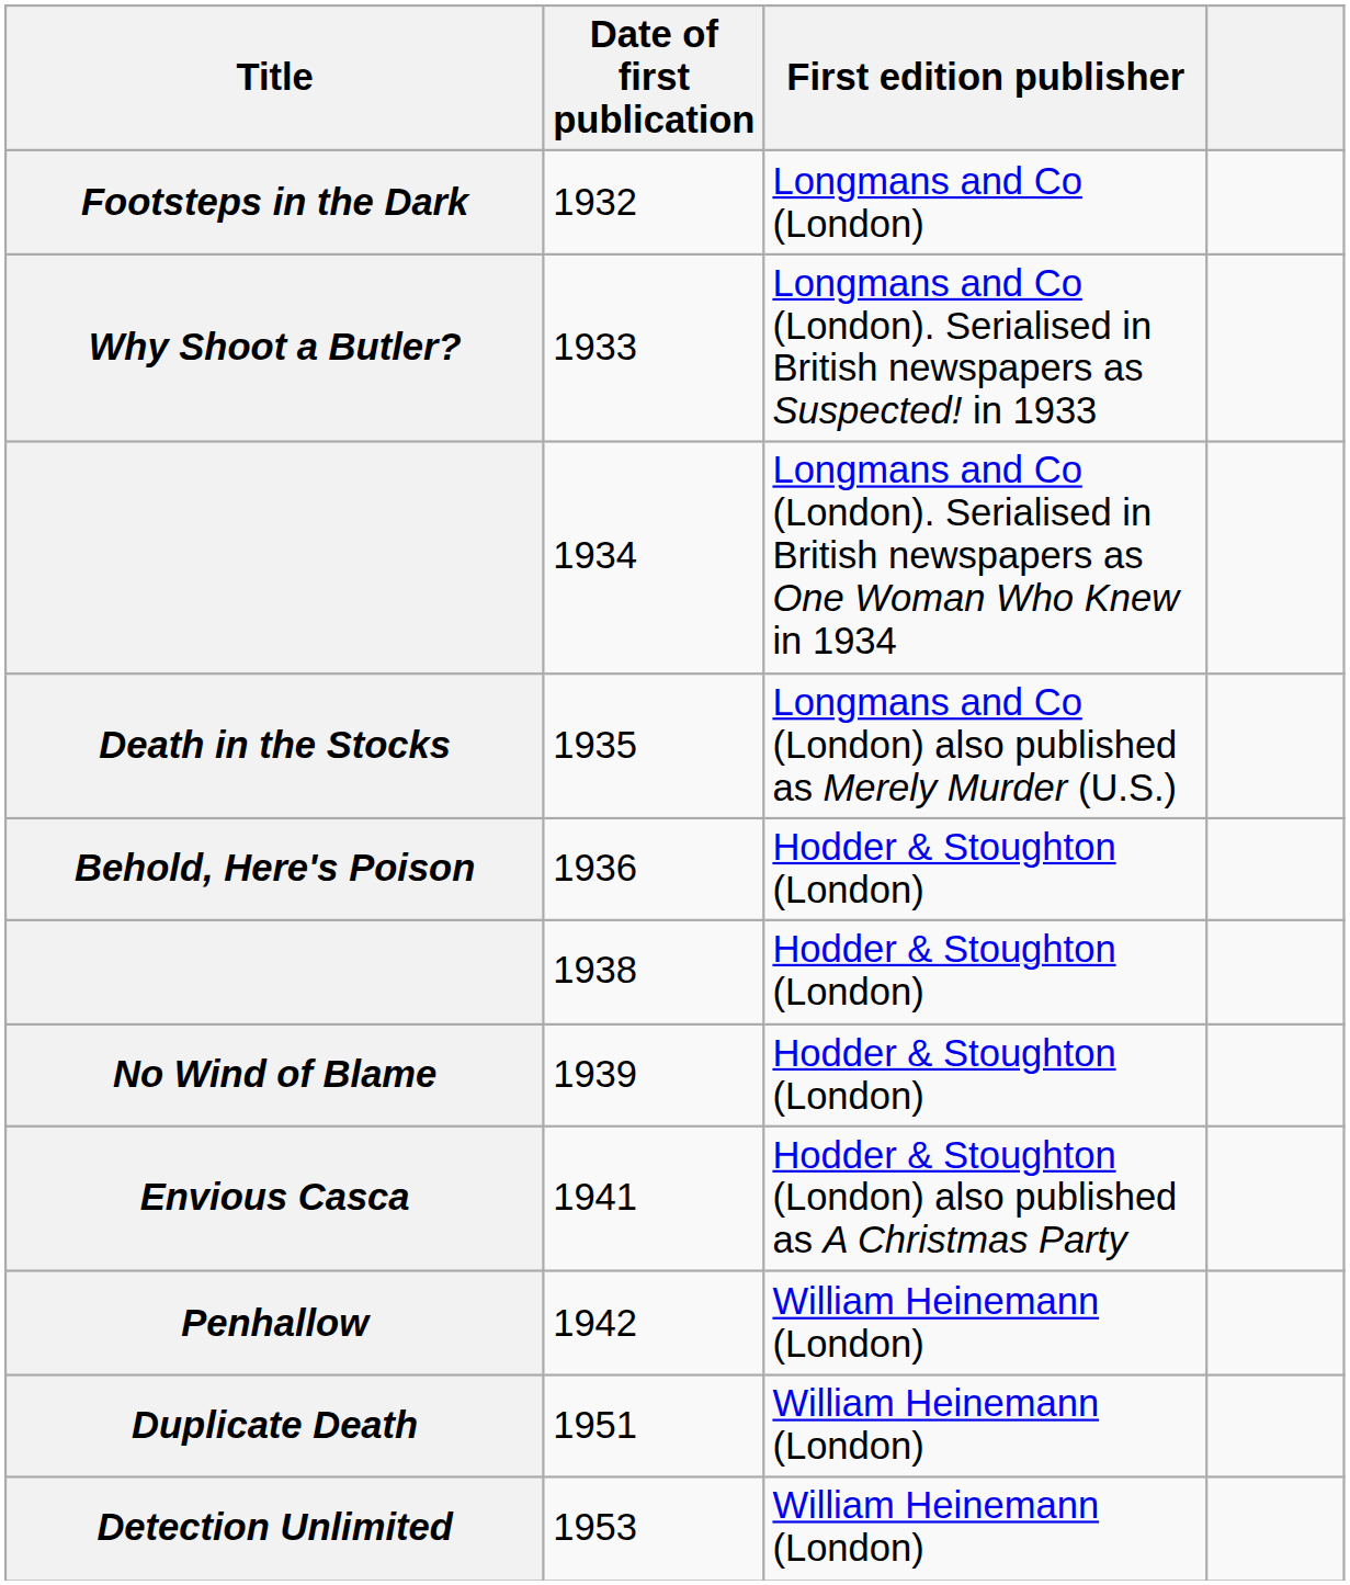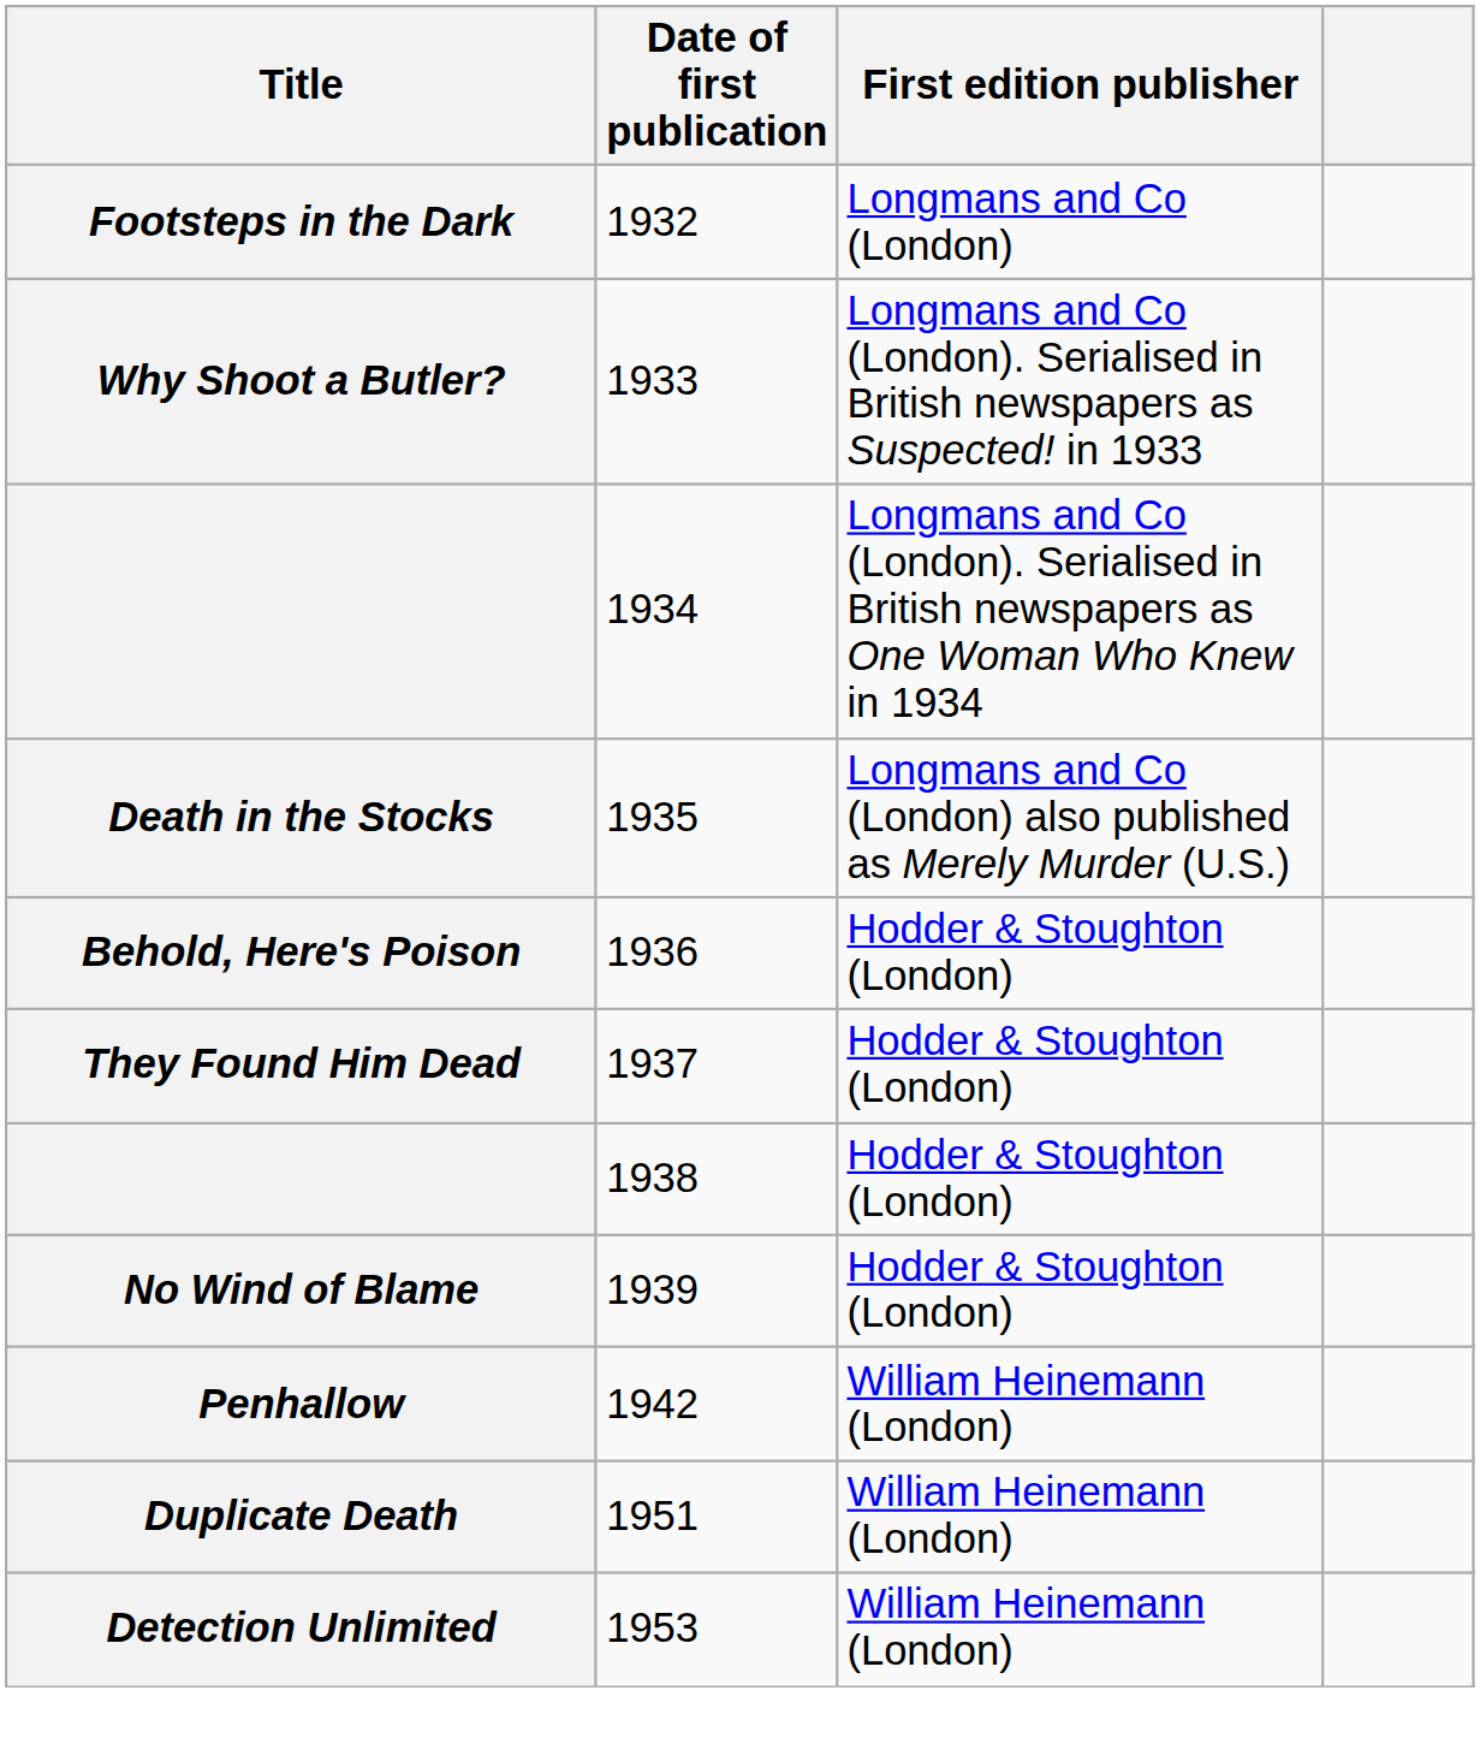+ row: They Found Him Dead | 1937 | Hodder & Stoughton (London)
- row: Envious Casca | 1941 | Hodder & Stoughton (London) also published as A Christmas Party
